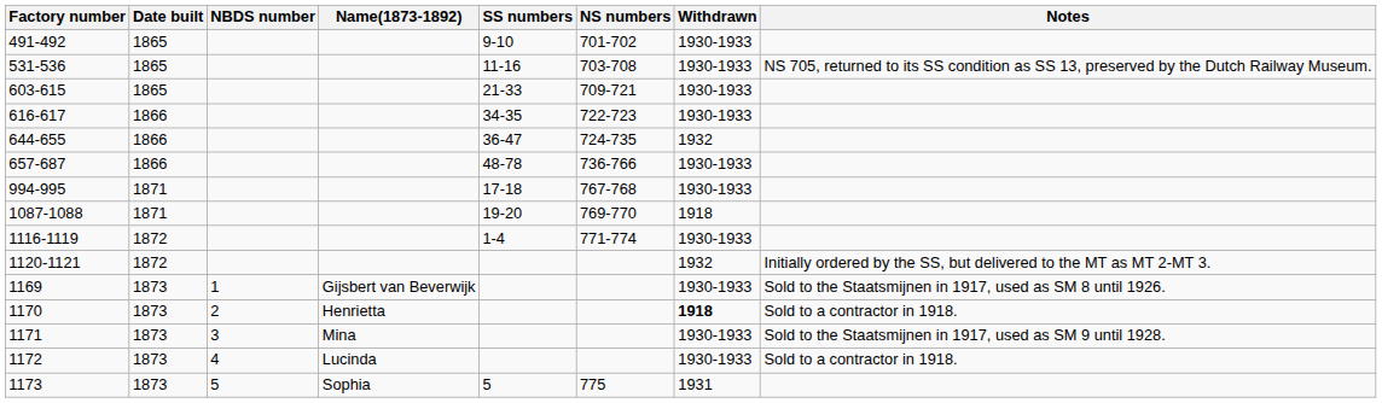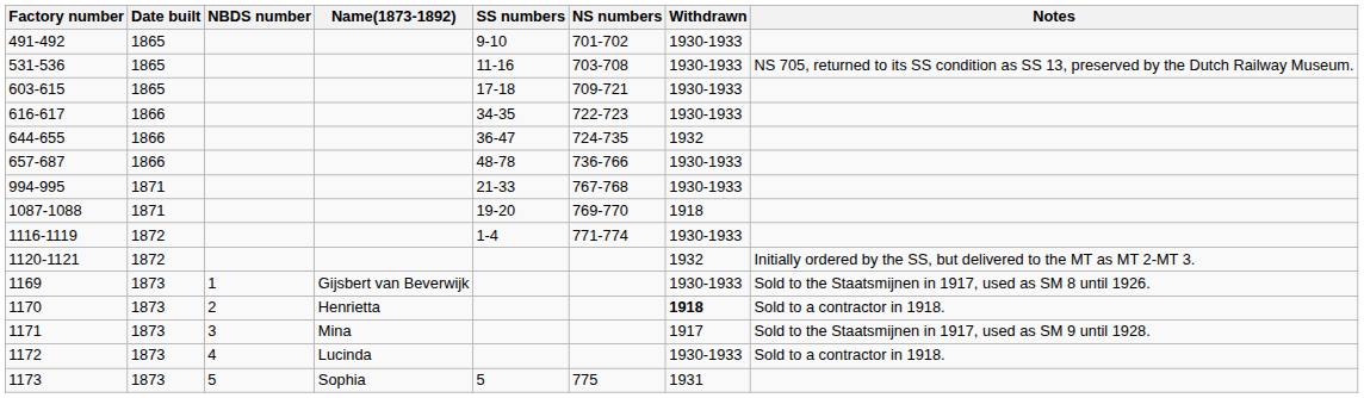603-615 | SS numbers: 21-33 -> 17-18
994-995 | SS numbers: 17-18 -> 21-33
1171 | Withdrawn: 1930-1933 -> 1917
